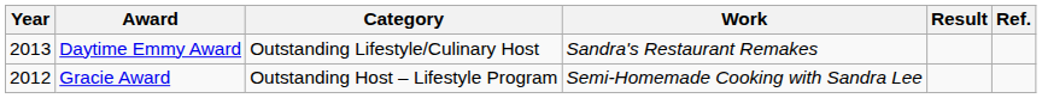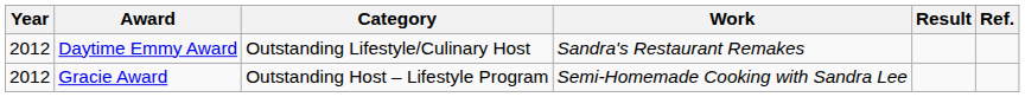Daytime Emmy Award | Year: 2013 -> 2012
